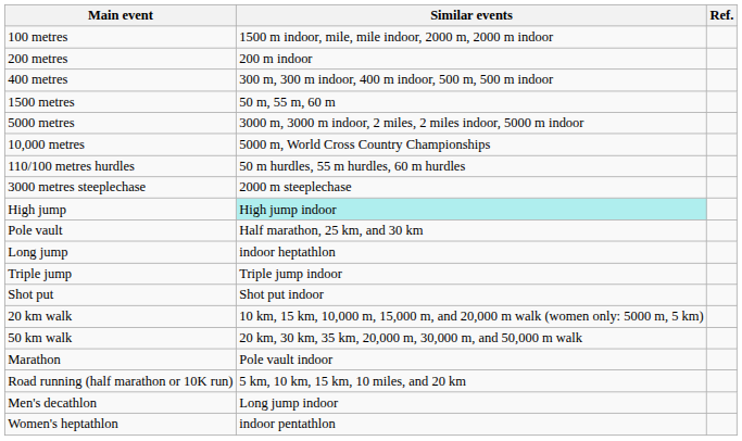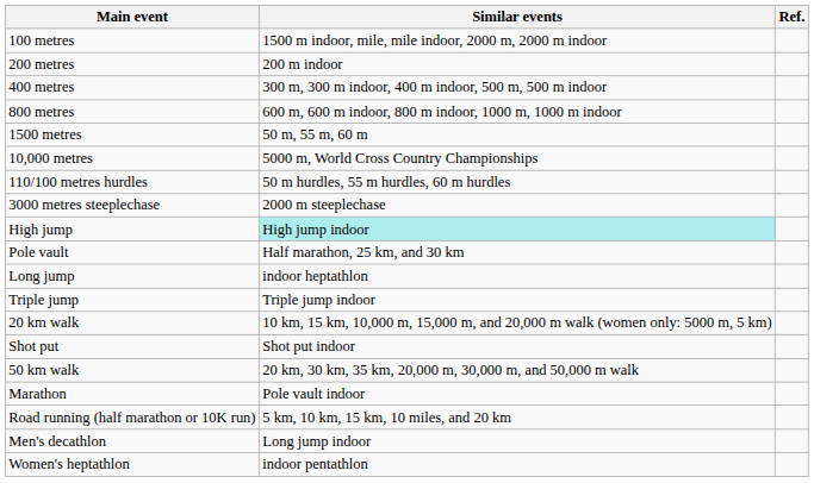+ row: 800 metres | 600 m, 600 m indoor, 800 m indoor, 1000 m, 1000 m indoor
- row: 5000 metres | 3000 m, 3000 m indoor, 2 miles, 2 miles indoor, 5000 m indoor
rows swapped: Shot put <-> 20 km walk
